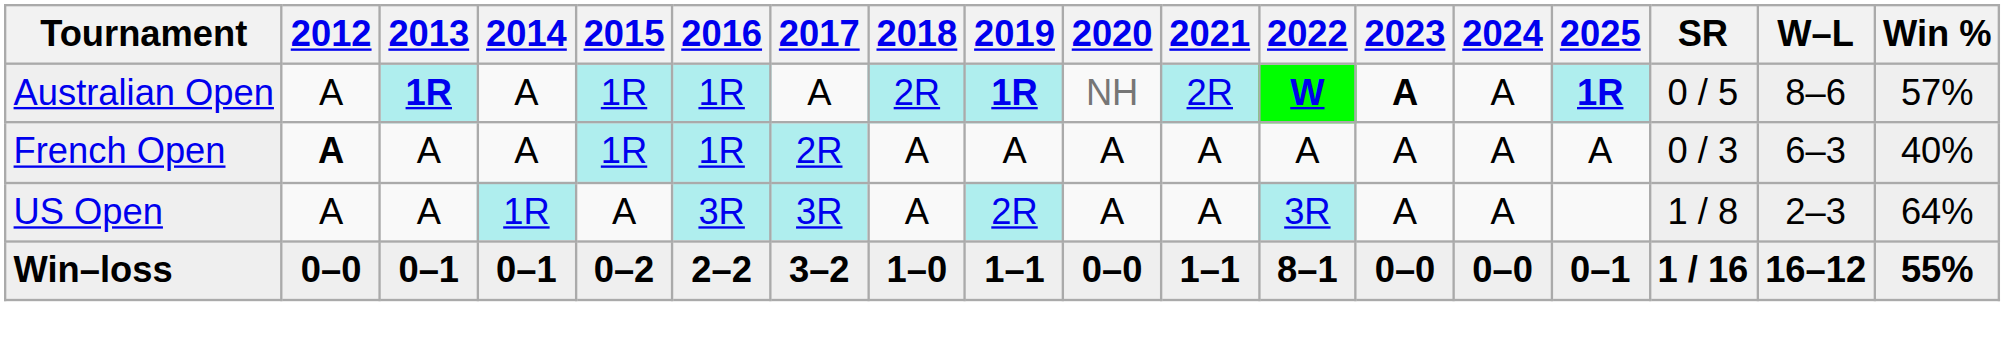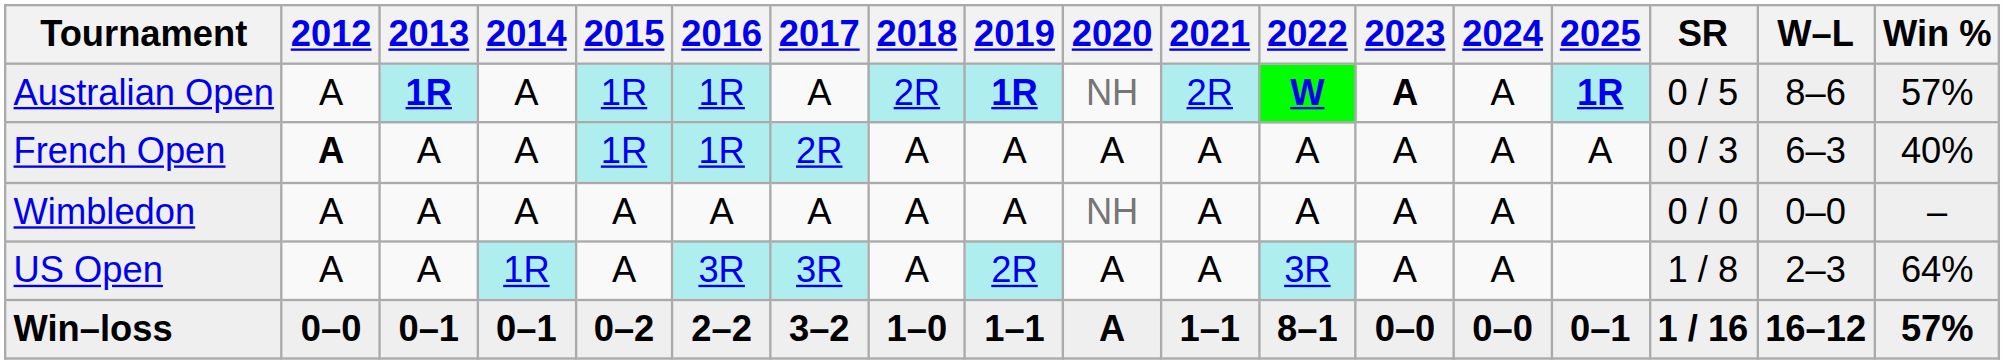+ row: Wimbledon | A | A | A | A | A | A | A | A | NH | A | A | A | A | 0 / 0 | 0–0 | –
Win–loss | 2020: 0–0 -> A
Win–loss | Win %: 55% -> 57%
